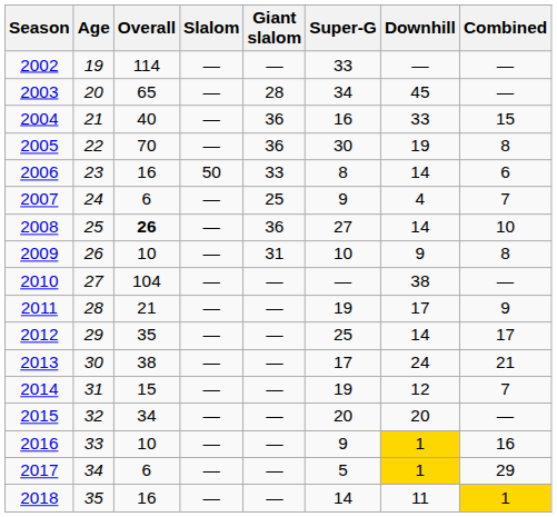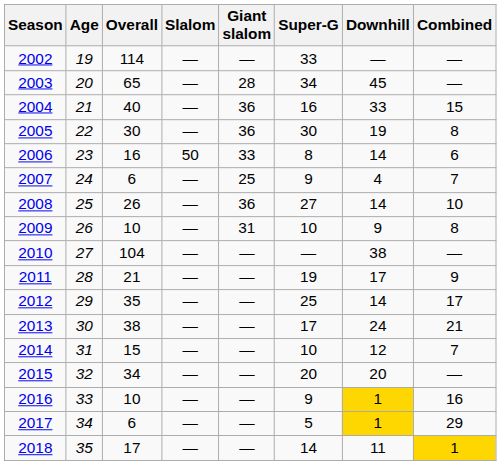2005 | Overall: 70 -> 30
2008 | Overall: bold -> normal
2014 | Super-G: 19 -> 10
2018 | Overall: 16 -> 17
